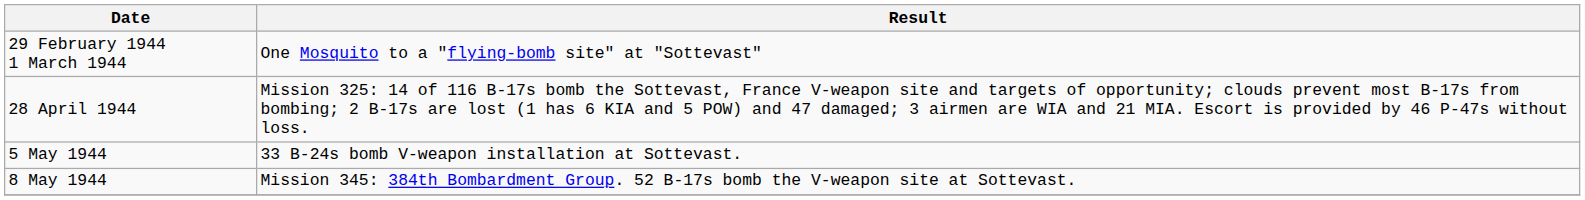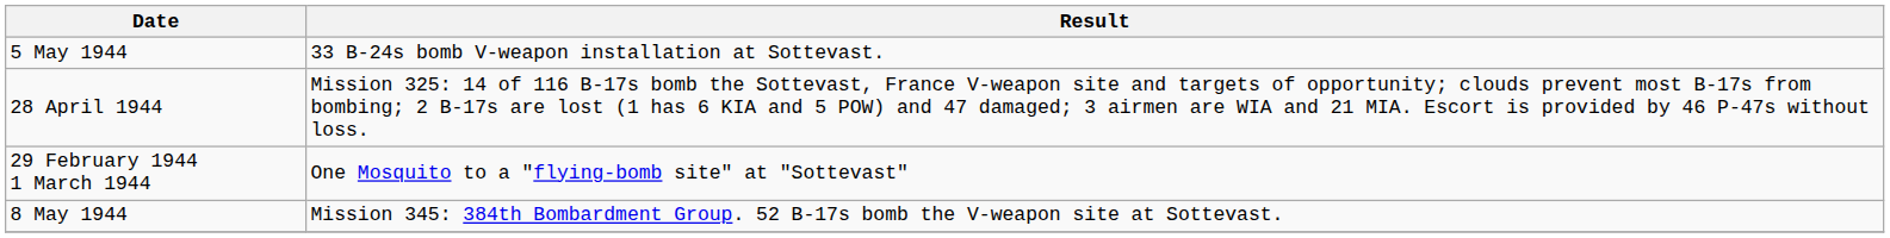rows swapped: 29 February 1944 1 March 1944 <-> 5 May 1944
